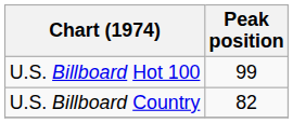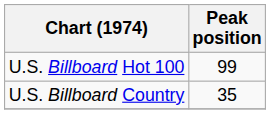U.S. Billboard Country | Peak position: 82 -> 35
